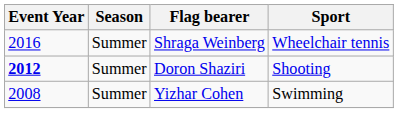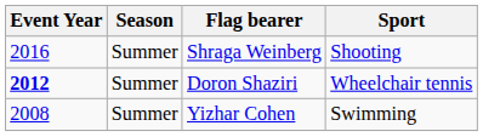Shraga Weinberg | Sport: Wheelchair tennis -> Shooting
Doron Shaziri | Sport: Shooting -> Wheelchair tennis
